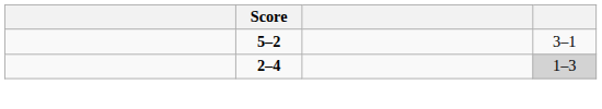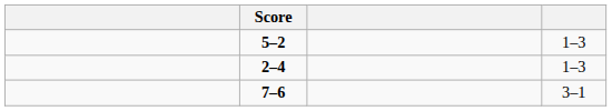5–2 | column 4: 3–1 -> 1–3
2–4 | column 4: lightgrey background -> no background
+ row: 7–6 | 3–1
